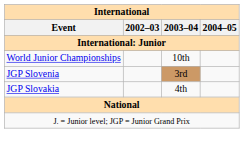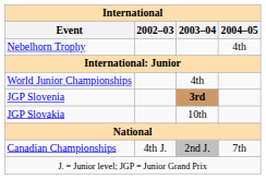+ row: Nebelhorn Trophy | 4th
World Junior Championships | 2003–04: 10th -> 4th
JGP Slovenia | 2003–04: normal -> bold
JGP Slovakia | 2003–04: 4th -> 10th
+ row: Canadian Championships | 4th J. | 2nd J. | 7th
